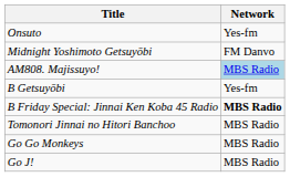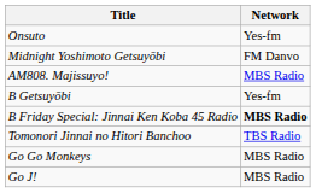AM808. Majissuyo! | Network: lightblue background -> no background
Tomonori Jinnai no Hitori Banchoo | Network: MBS Radio -> TBS Radio
